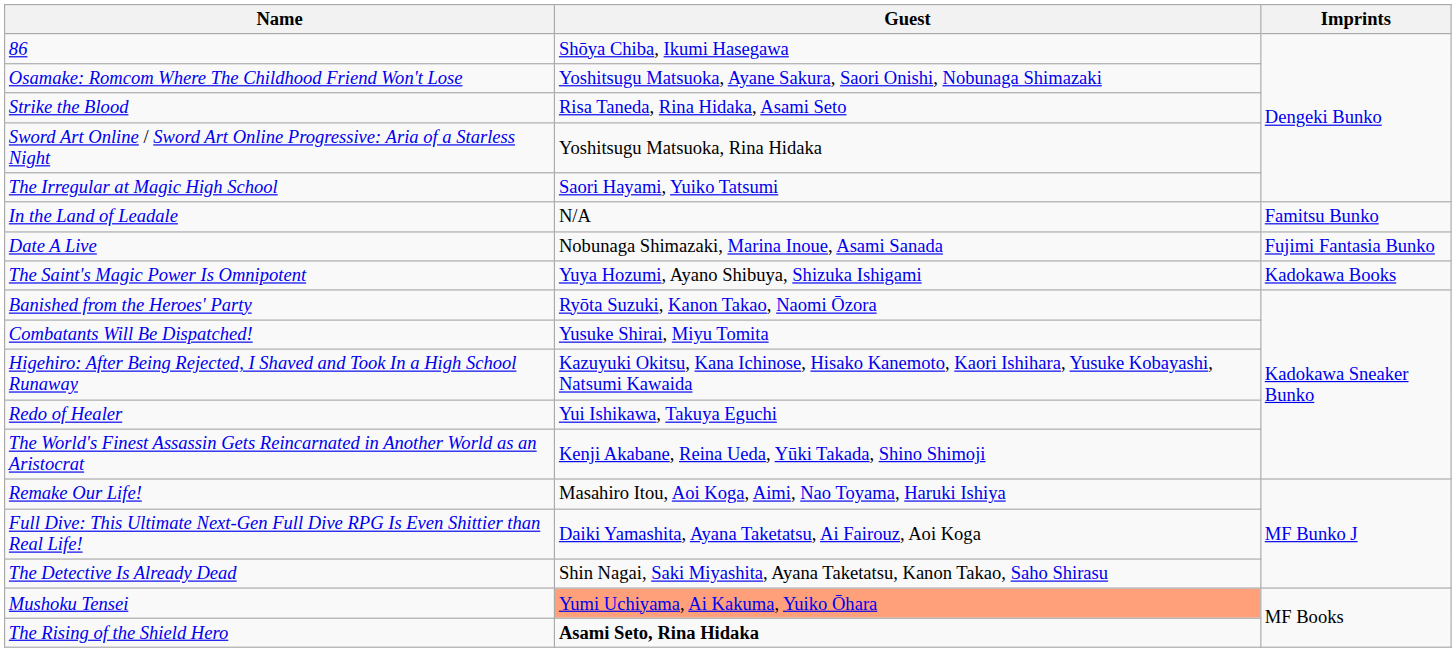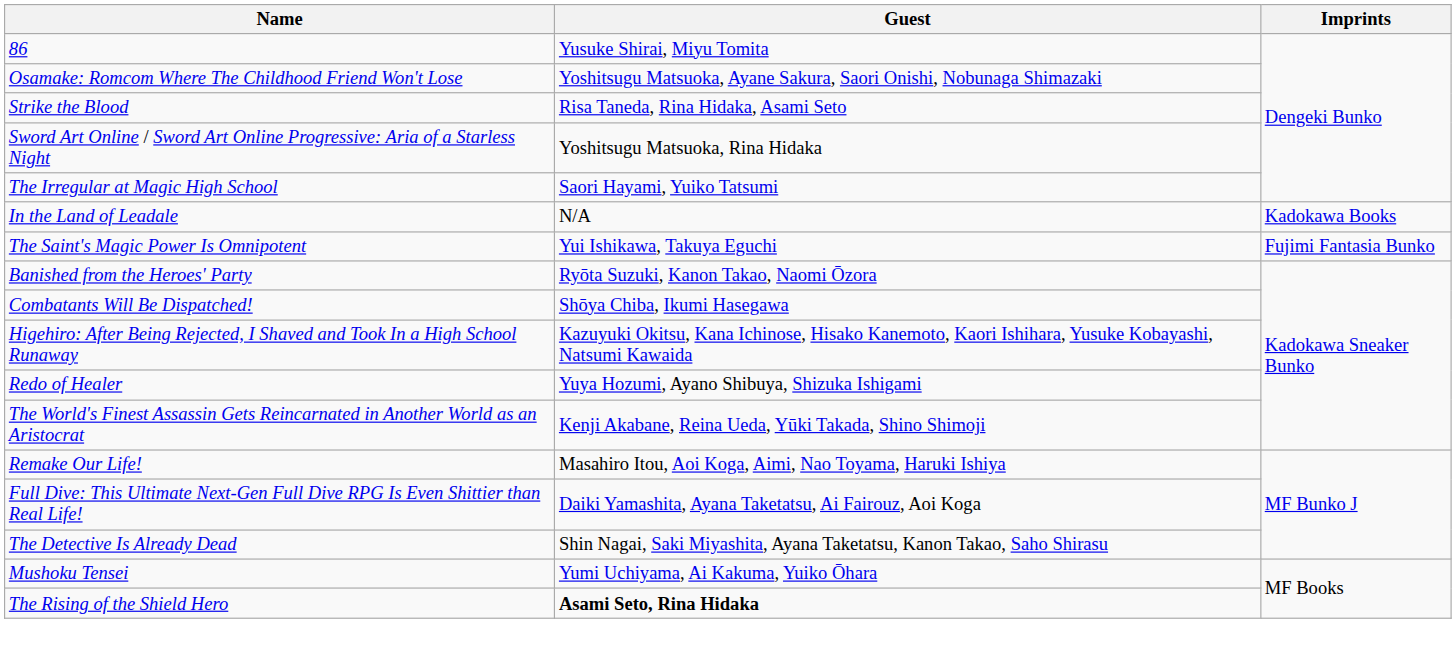86 | Guest: Shōya Chiba, Ikumi Hasegawa -> Yusuke Shirai, Miyu Tomita
In the Land of Leadale | Imprints: Famitsu Bunko -> Kadokawa Books
- row: Date A Live | Nobunaga Shimazaki, Marina Inoue, Asami Sanada | Fujimi Fantasia Bunko
The Saint's Magic Power Is Omnipotent | Guest: Yuya Hozumi, Ayano Shibuya, Shizuka Ishigami -> Yui Ishikawa, Takuya Eguchi
The Saint's Magic Power Is Omnipotent | Imprints: Kadokawa Books -> Fujimi Fantasia Bunko
Combatants Will Be Dispatched! | Guest: Yusuke Shirai, Miyu Tomita -> Shōya Chiba, Ikumi Hasegawa
Redo of Healer | Guest: Yui Ishikawa, Takuya Eguchi -> Yuya Hozumi, Ayano Shibuya, Shizuka Ishigami
Mushoku Tensei | Guest: lightsalmon background -> no background
